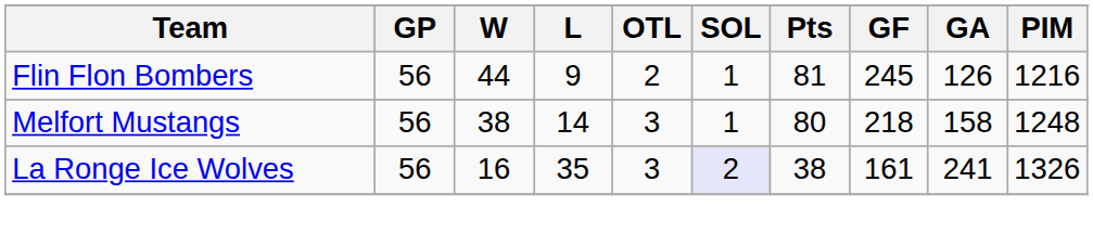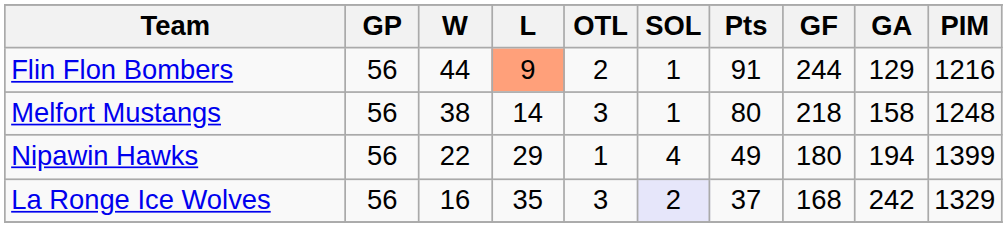Flin Flon Bombers | L: no background -> lightsalmon background
Flin Flon Bombers | Pts: 81 -> 91
Flin Flon Bombers | GF: 245 -> 244
Flin Flon Bombers | GA: 126 -> 129
+ row: Nipawin Hawks | 56 | 22 | 29 | 1 | 4 | 49 | 180 | 194 | 1399
La Ronge Ice Wolves | Pts: 38 -> 37
La Ronge Ice Wolves | GF: 161 -> 168
La Ronge Ice Wolves | GA: 241 -> 242
La Ronge Ice Wolves | PIM: 1326 -> 1329
